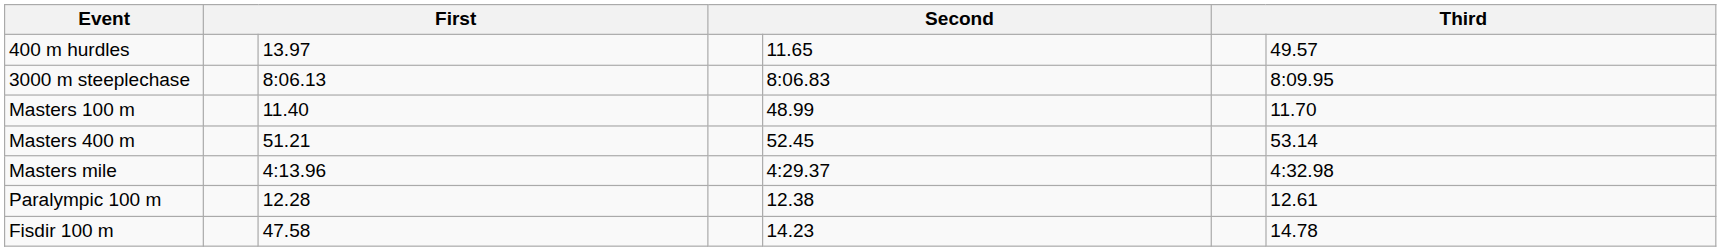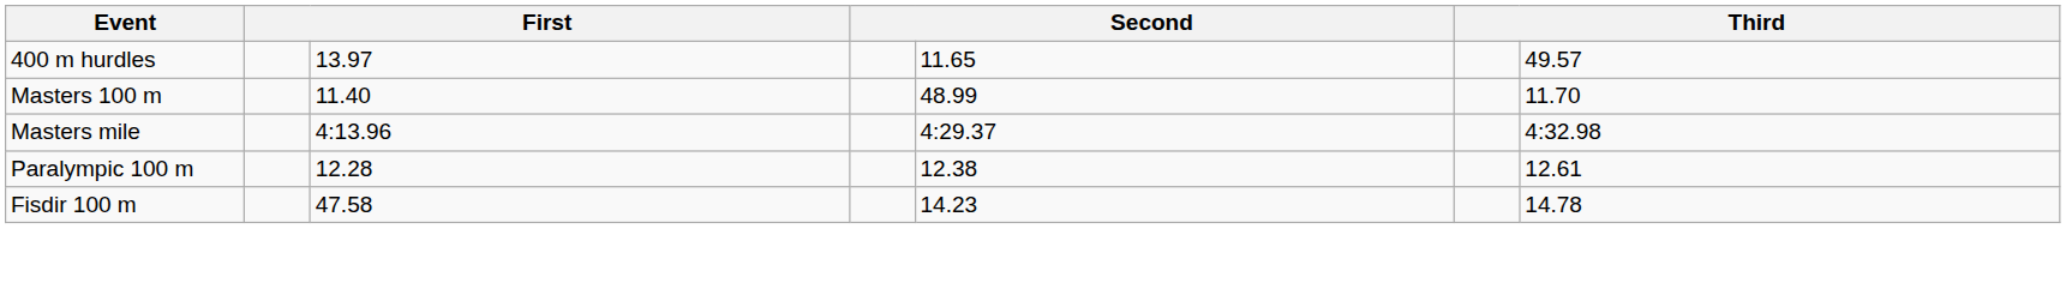- row: 3000 m steeplechase | 8:06.13 | 8:06.83 | 8:09.95
- row: Masters 400 m | 51.21 | 52.45 | 53.14
